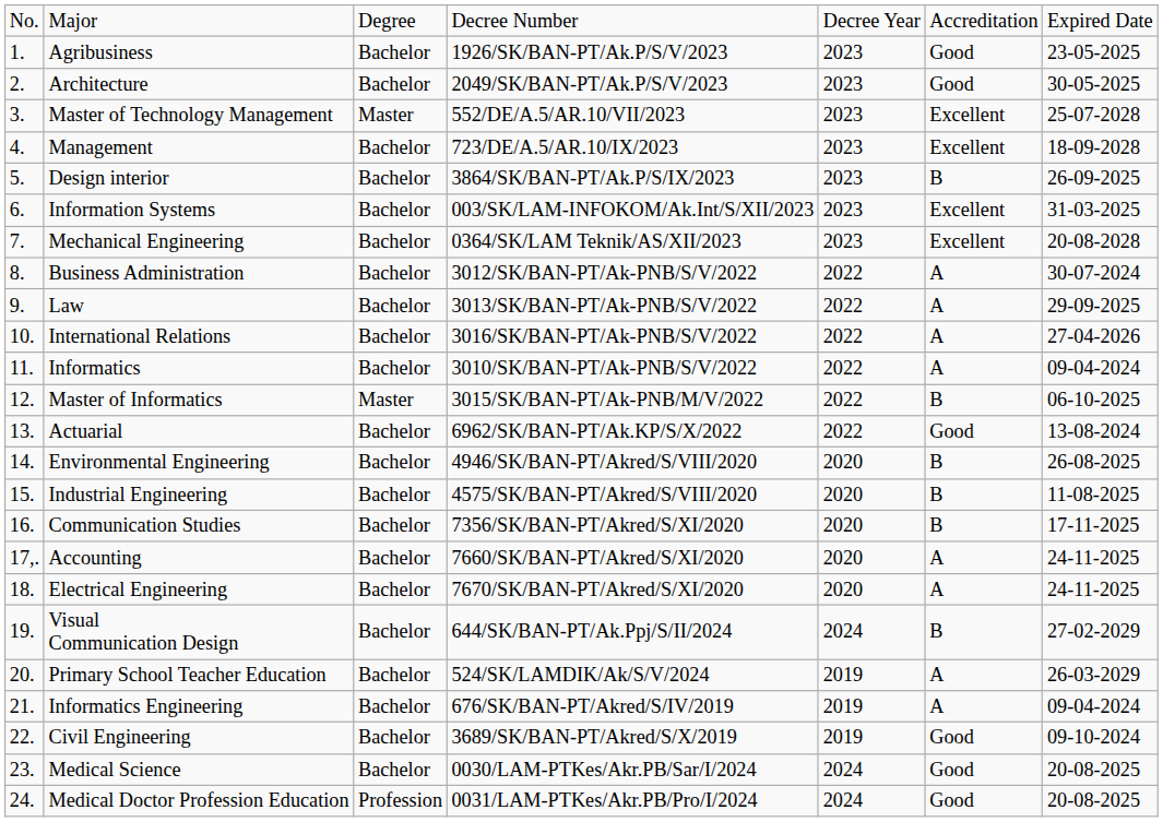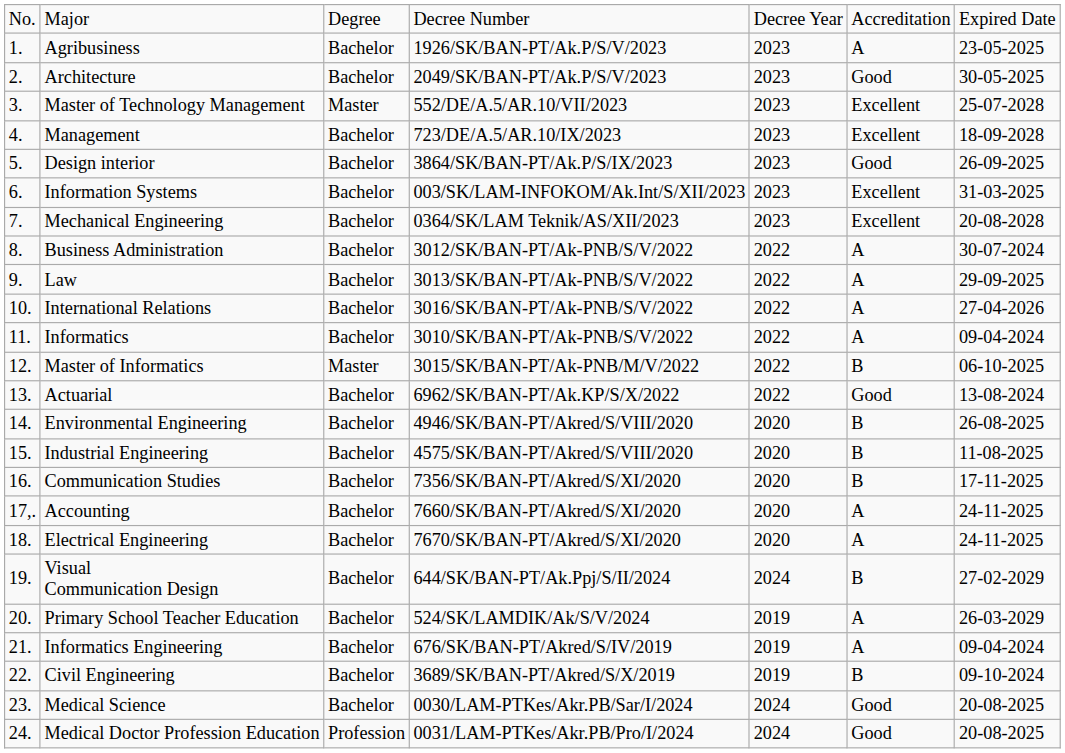Agribusiness | column 6: Good -> A
Design interior | column 6: B -> Good
Civil Engineering | column 6: Good -> B
